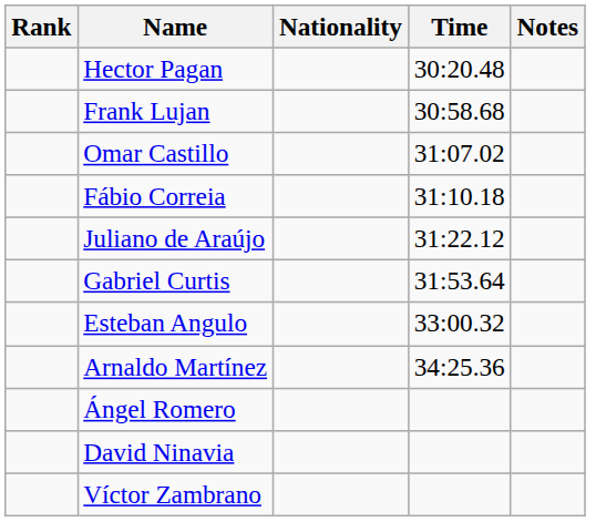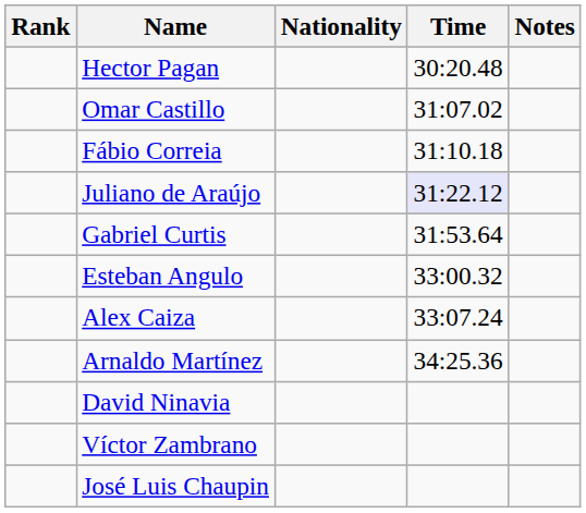- row: Frank Lujan | 30:58.68
Juliano de Araújo | Time: no background -> lavender background
+ row: Alex Caiza | 33:07.24
- row: Ángel Romero
+ row: José Luis Chaupin
